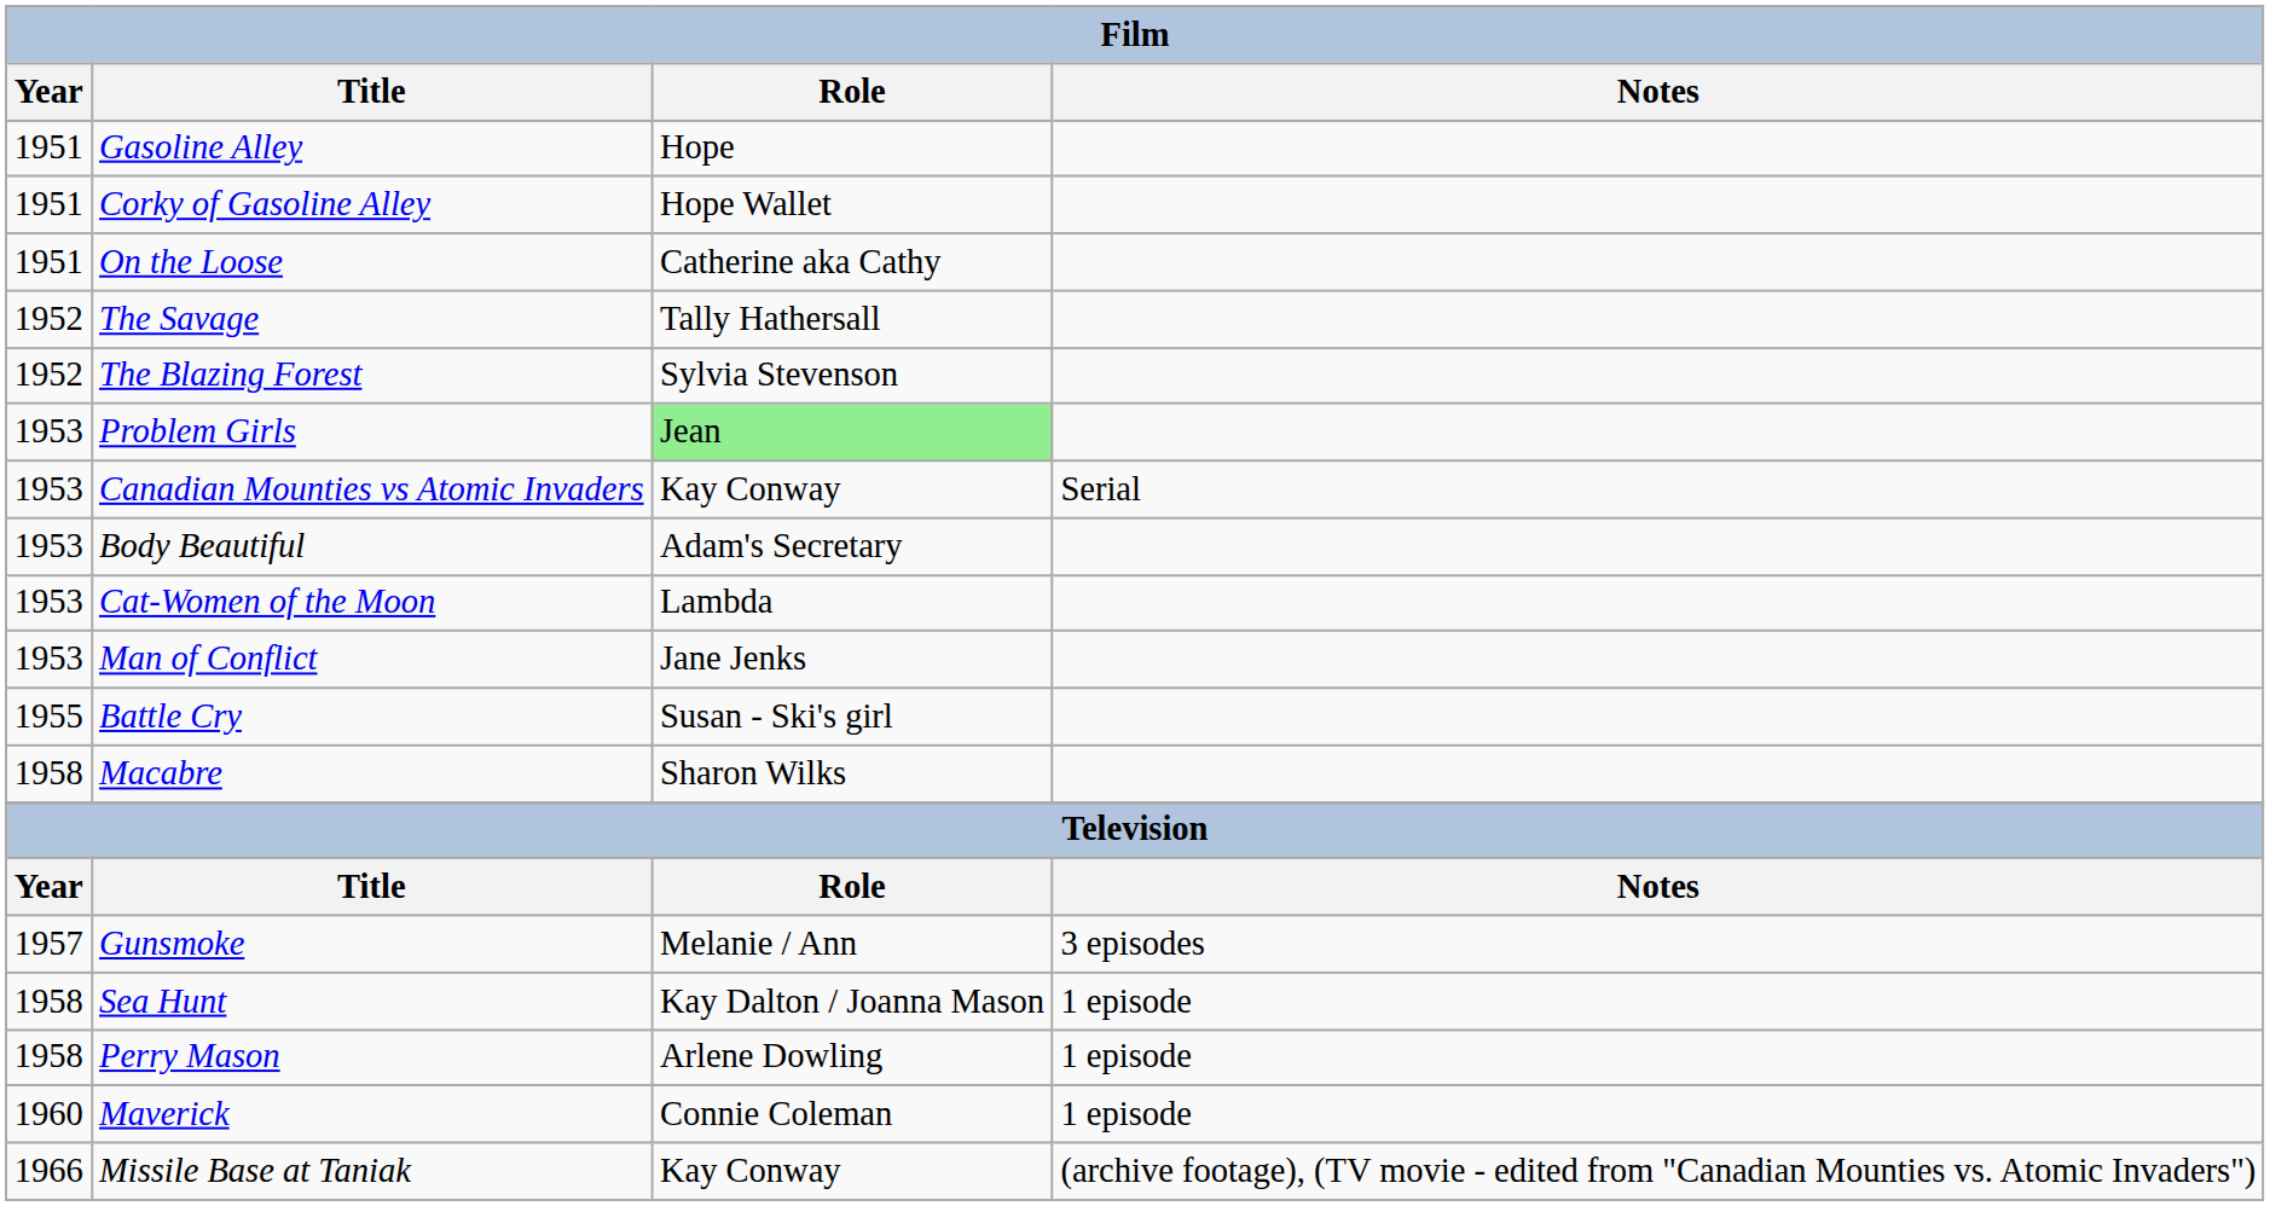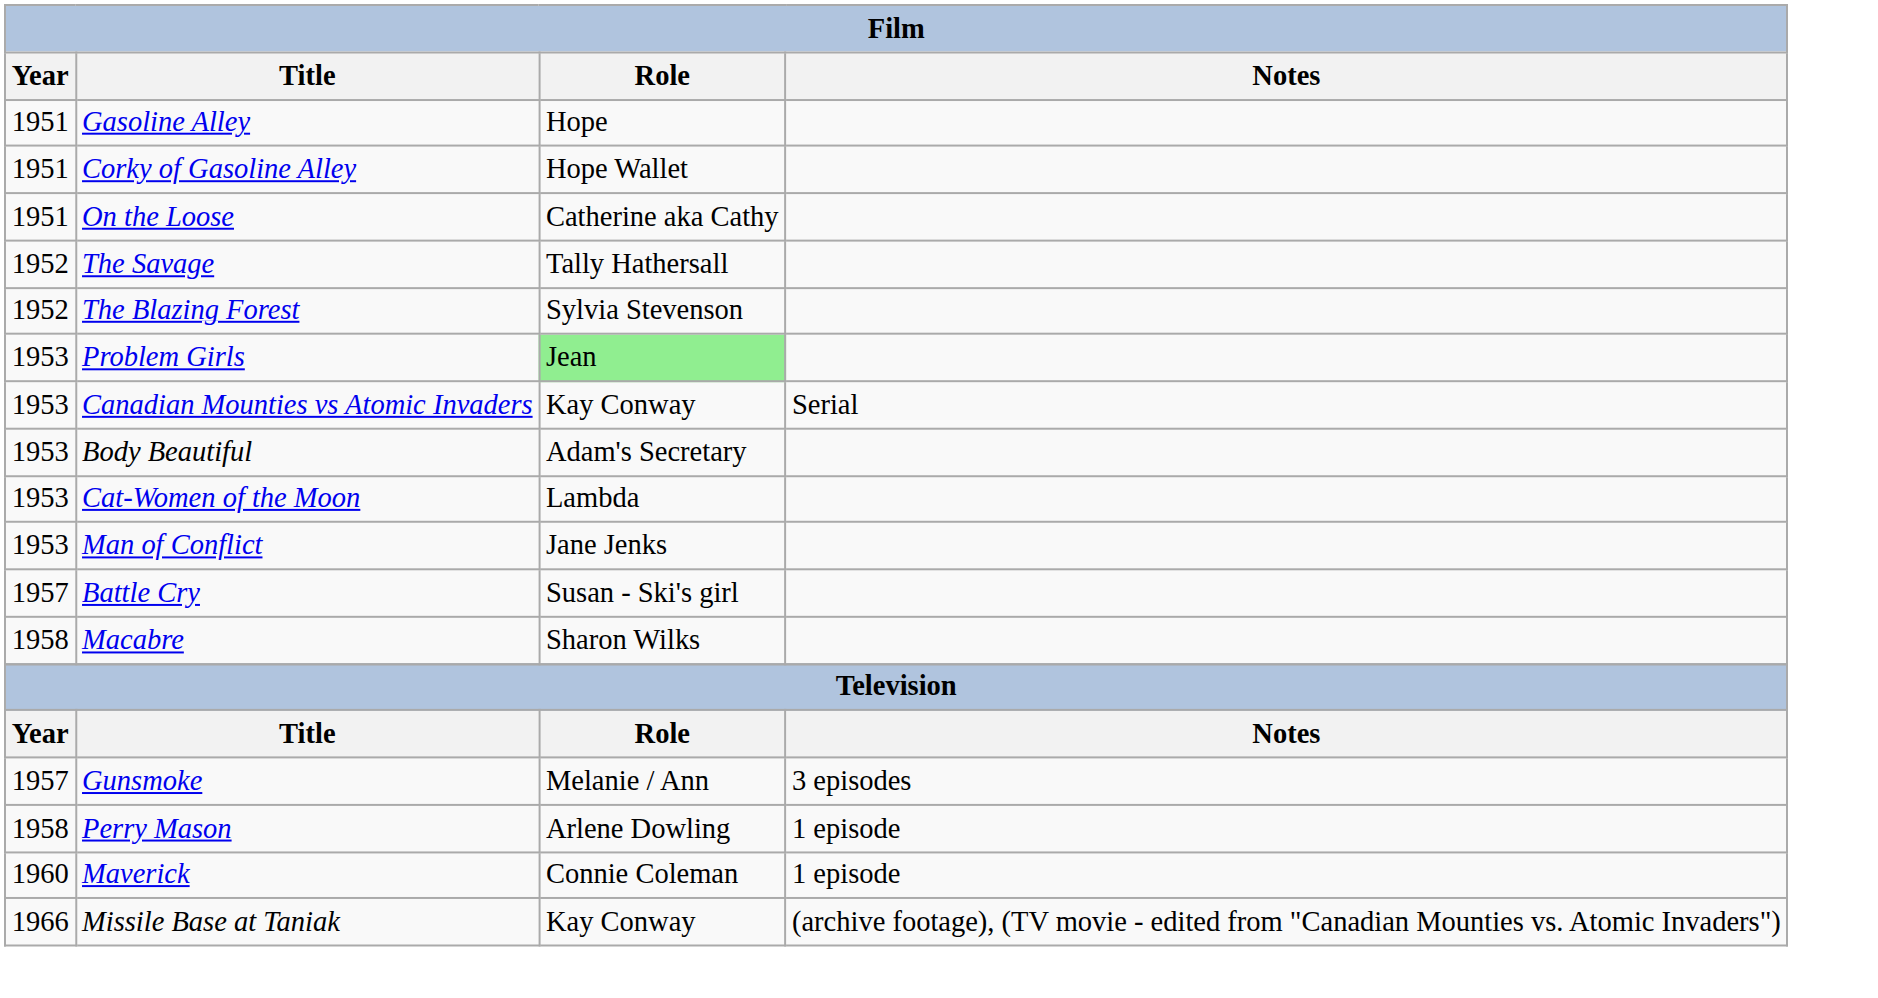Battle Cry | Year: 1955 -> 1957
- row: 1958 | Sea Hunt | Kay Dalton / Joanna Mason | 1 episode
